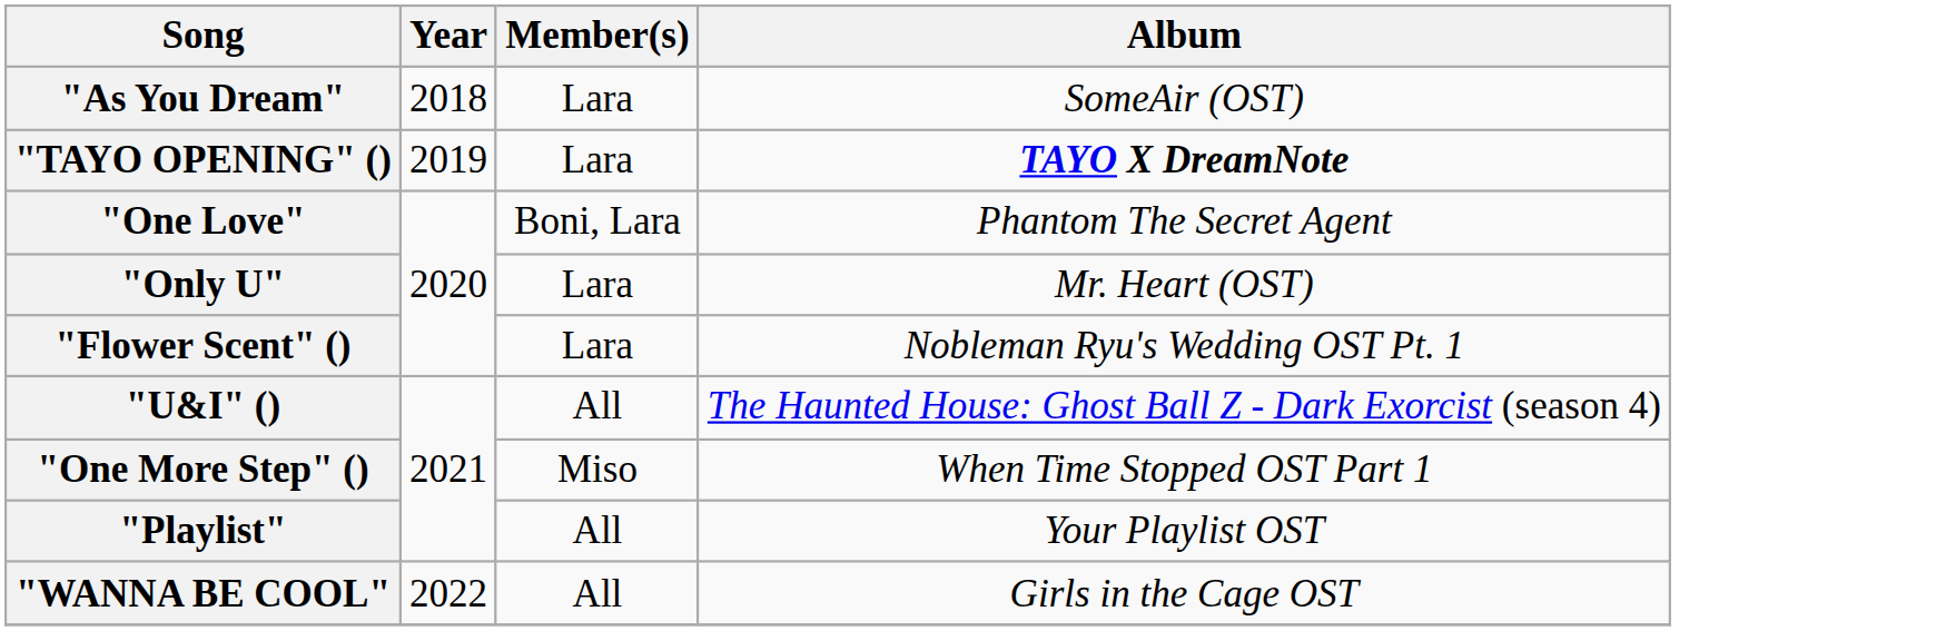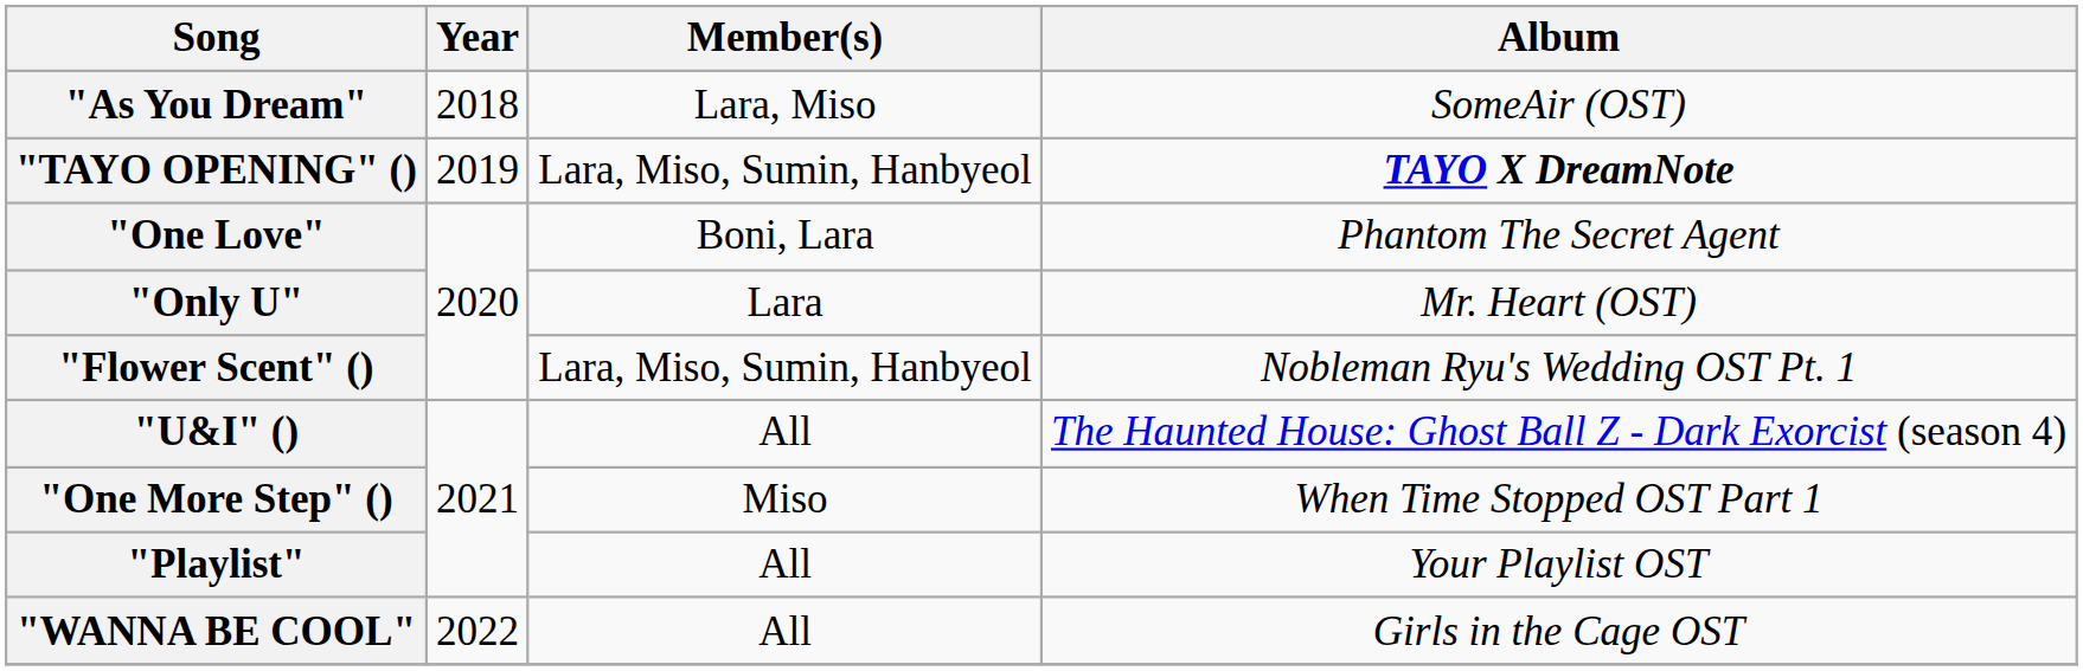"As You Dream" | Member(s): Lara -> Lara, Miso
"TAYO OPENING" () | Member(s): Lara -> Lara, Miso, Sumin, Hanbyeol
"Flower Scent" () | Member(s): Lara -> Lara, Miso, Sumin, Hanbyeol
